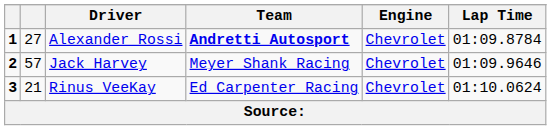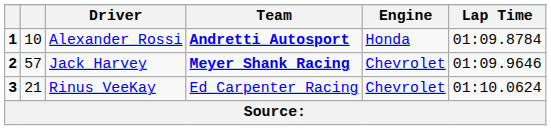Alexander Rossi | column 2: 27 -> 10
Alexander Rossi | Engine: Chevrolet -> Honda
Jack Harvey | Team: normal -> bold
